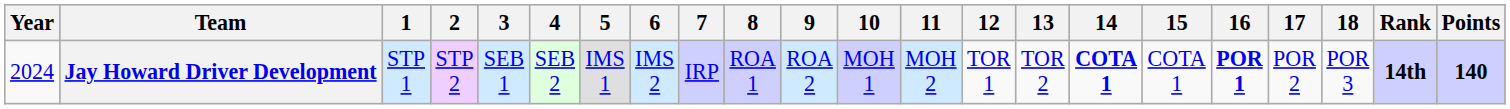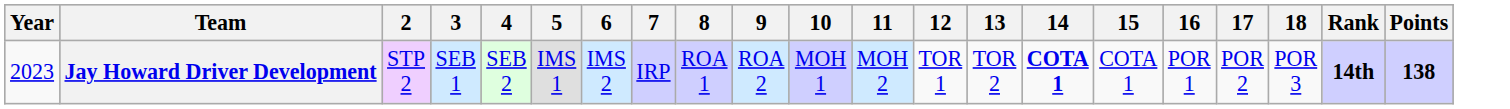- column: 1 | STP 1
Jay Howard Driver Development | Year: 2024 -> 2023
Jay Howard Driver Development | 16: bold -> normal
Jay Howard Driver Development | Points: 140 -> 138
